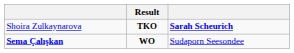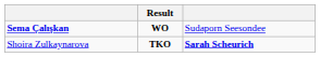rows swapped: Shoira Zulkaynarova <-> Sema Çalışkan
